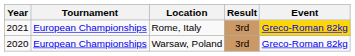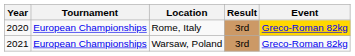Rome, Italy | Year: 2021 -> 2020
Warsaw, Poland | Year: 2020 -> 2021
